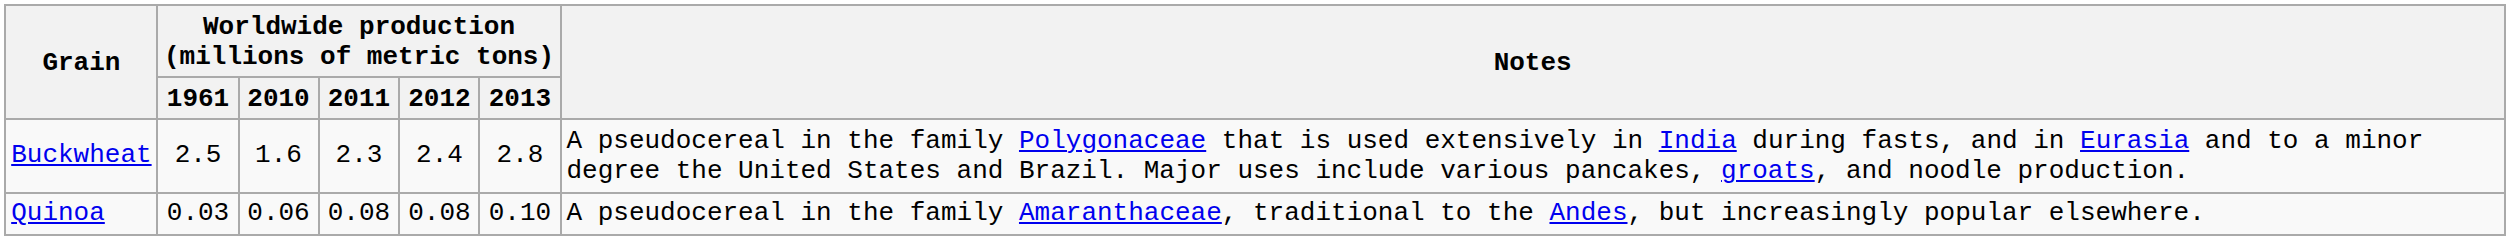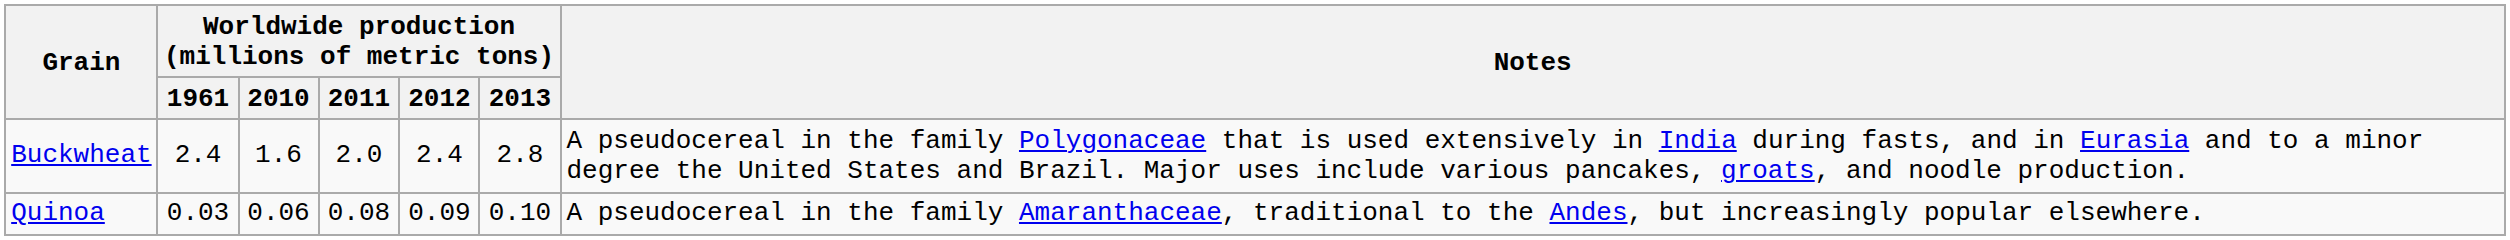Buckwheat | Worldwide production (millions of metric tons) / 1961: 2.5 -> 2.4
Buckwheat | Worldwide production (millions of metric tons) / 2011: 2.3 -> 2.0
Quinoa | Worldwide production (millions of metric tons) / 2012: 0.08 -> 0.09
